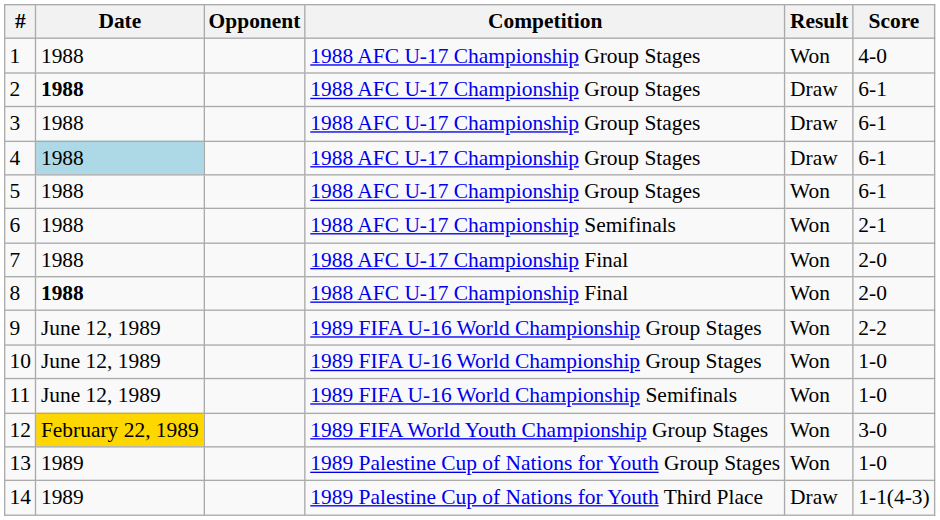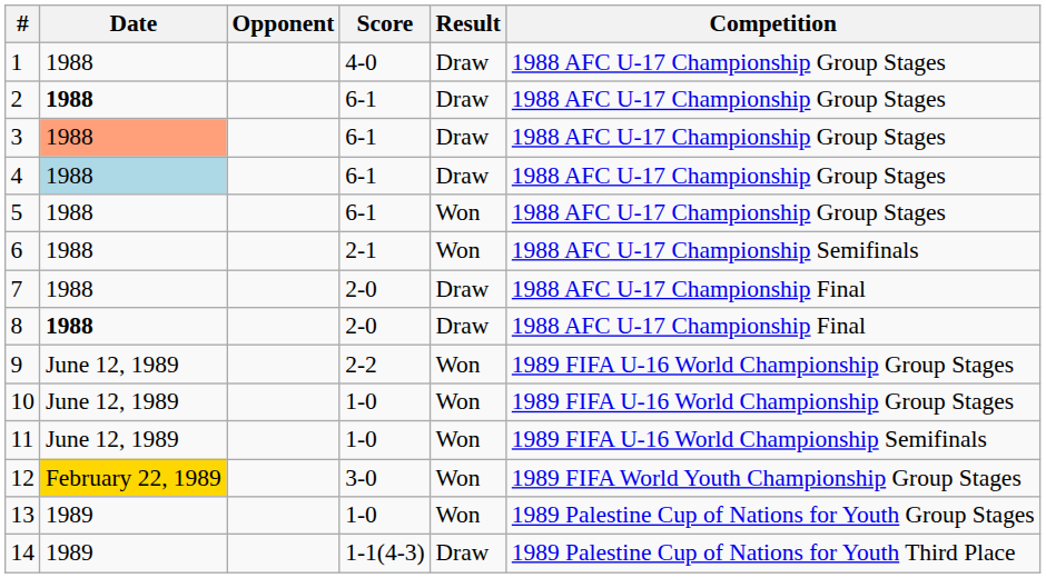columns swapped: Score <-> Competition
1 | Result: Won -> Draw
3 | Date: no background -> lightsalmon background
7 | Result: Won -> Draw
8 | Result: Won -> Draw
